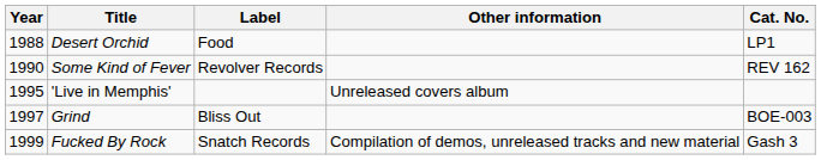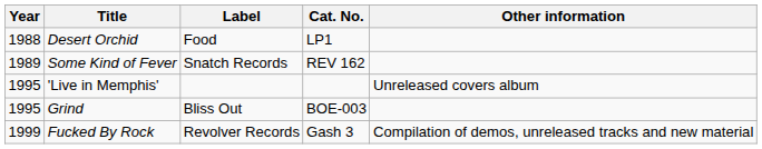columns swapped: Cat. No. <-> Other information
Some Kind of Fever | Year: 1990 -> 1989
Some Kind of Fever | Label: Revolver Records -> Snatch Records
Grind | Year: 1997 -> 1995
Fucked By Rock | Label: Snatch Records -> Revolver Records
